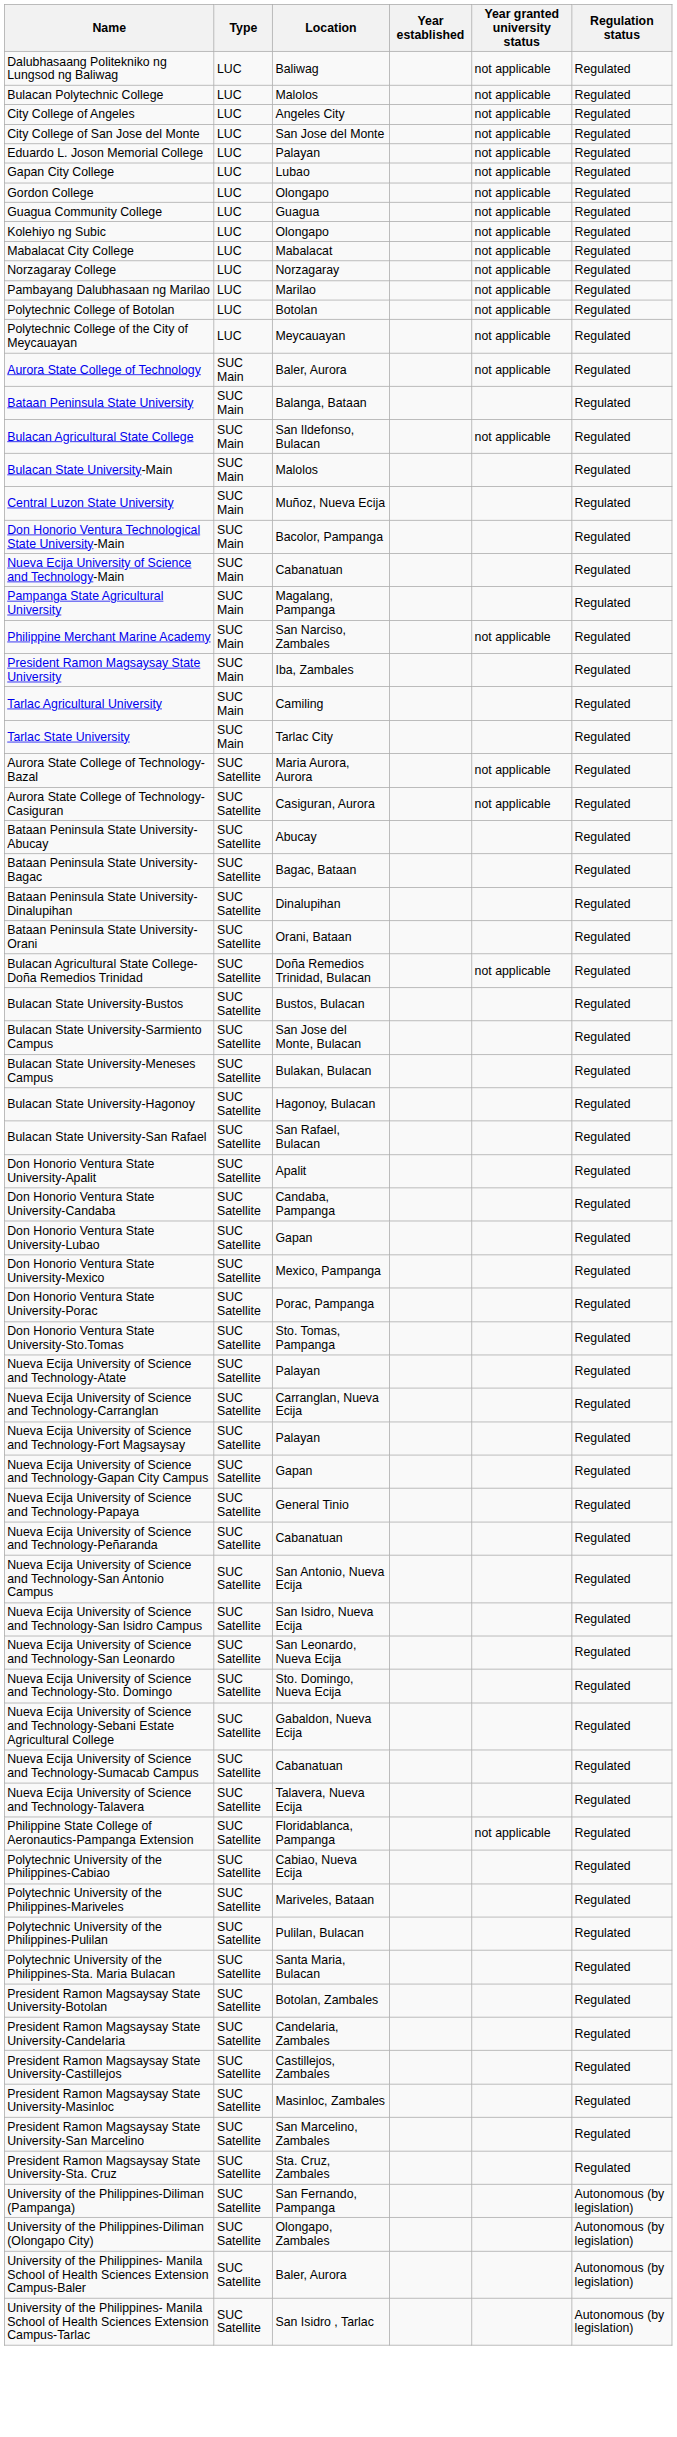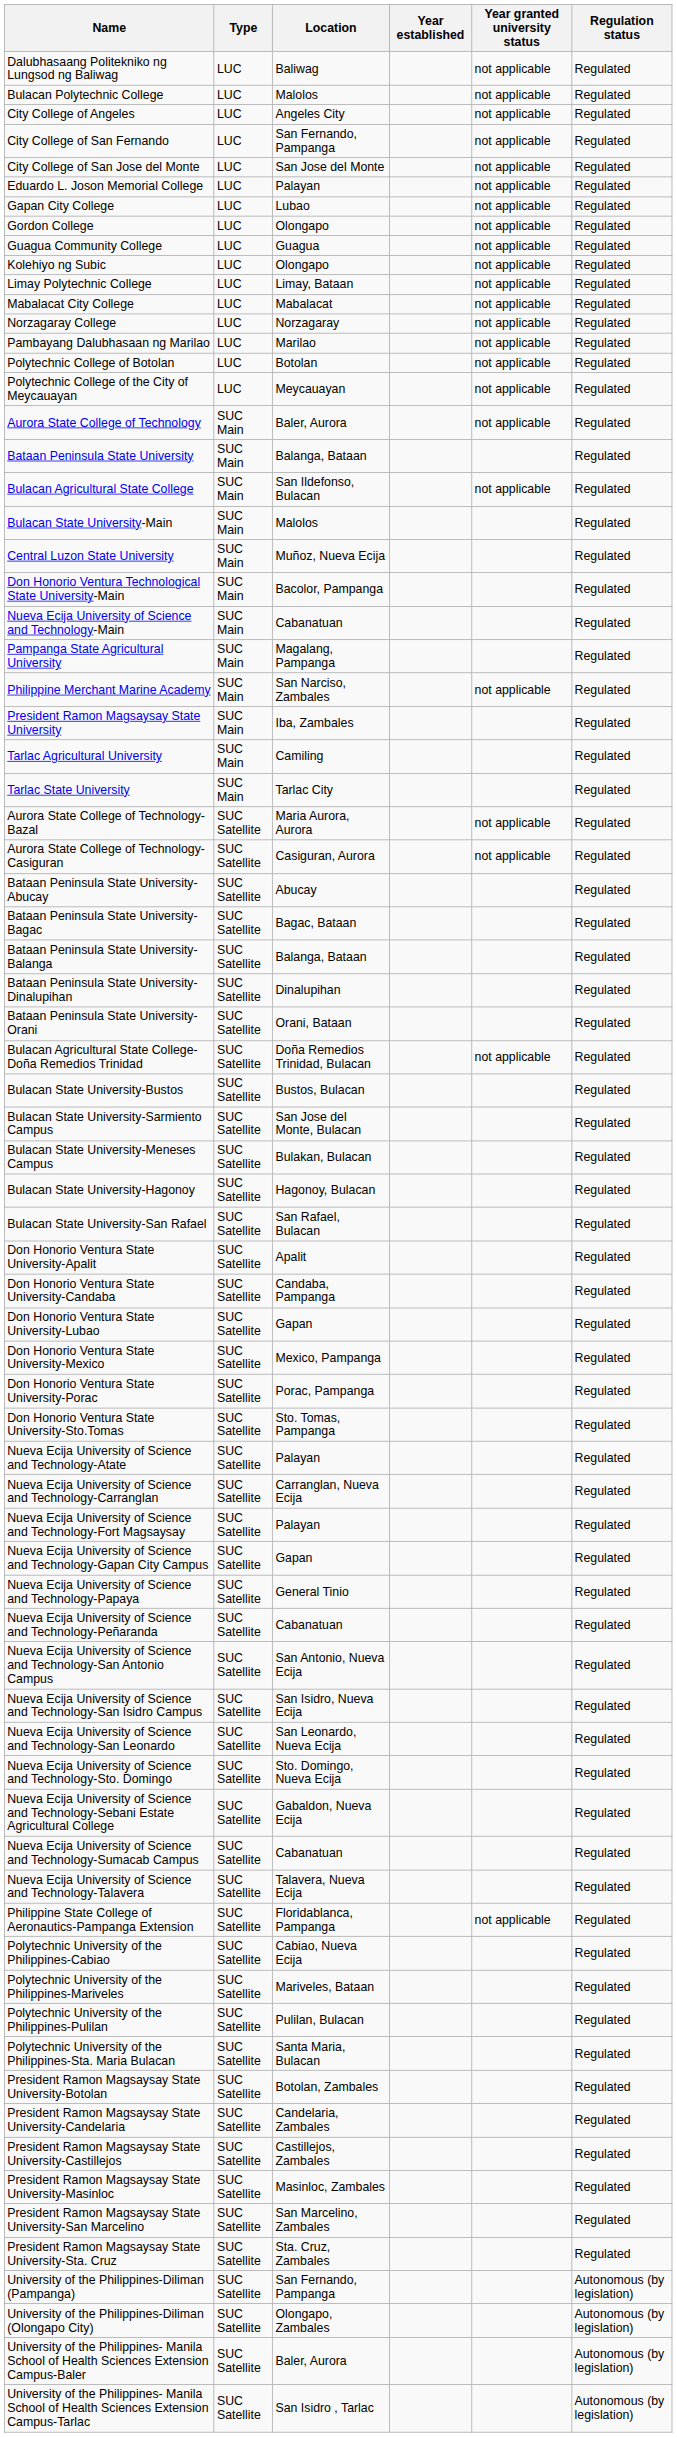+ row: City College of San Fernando | LUC | San Fernando, Pampanga | not applicable | Regulated
+ row: Limay Polytechnic College | LUC | Limay, Bataan | not applicable | Regulated
+ row: Bataan Peninsula State University-Balanga | SUC Satellite | Balanga, Bataan | Regulated
